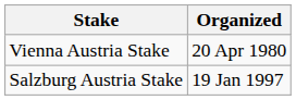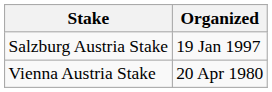rows swapped: Salzburg Austria Stake <-> Vienna Austria Stake
